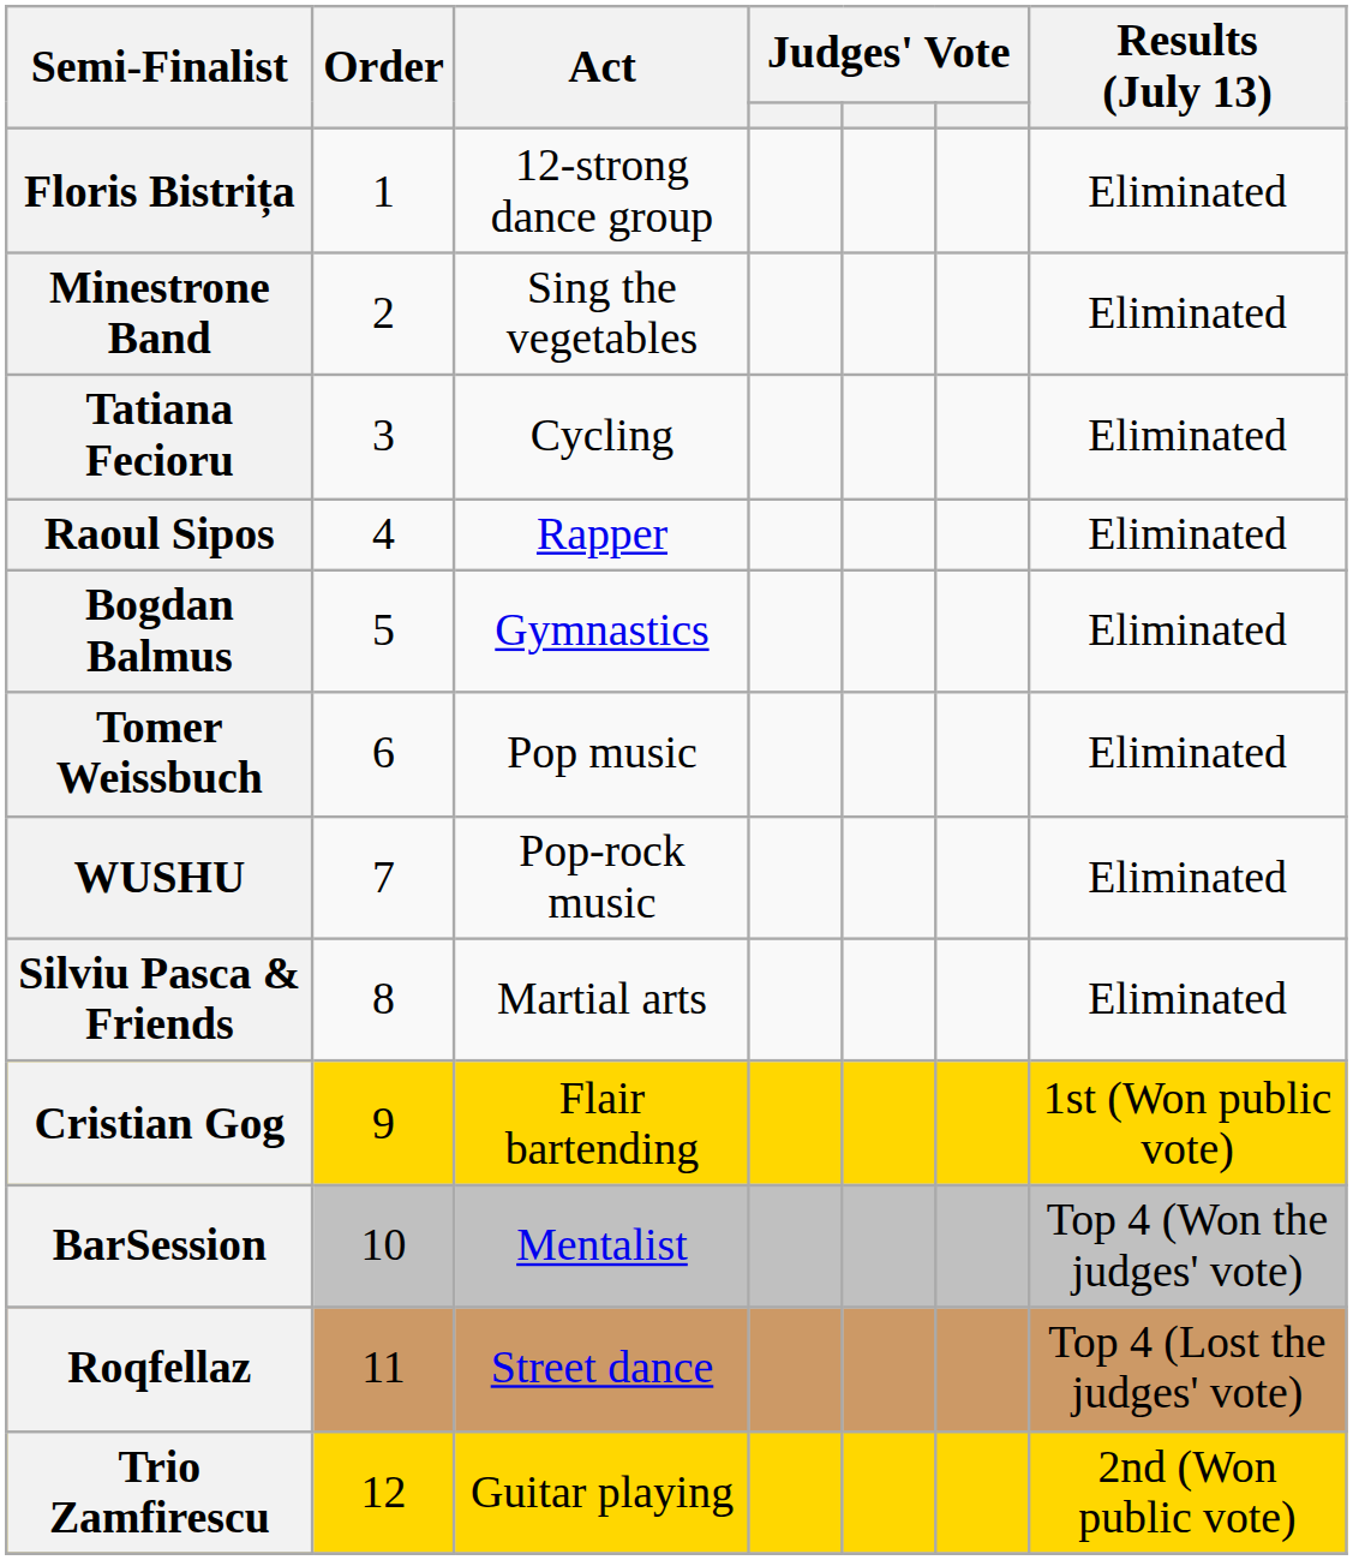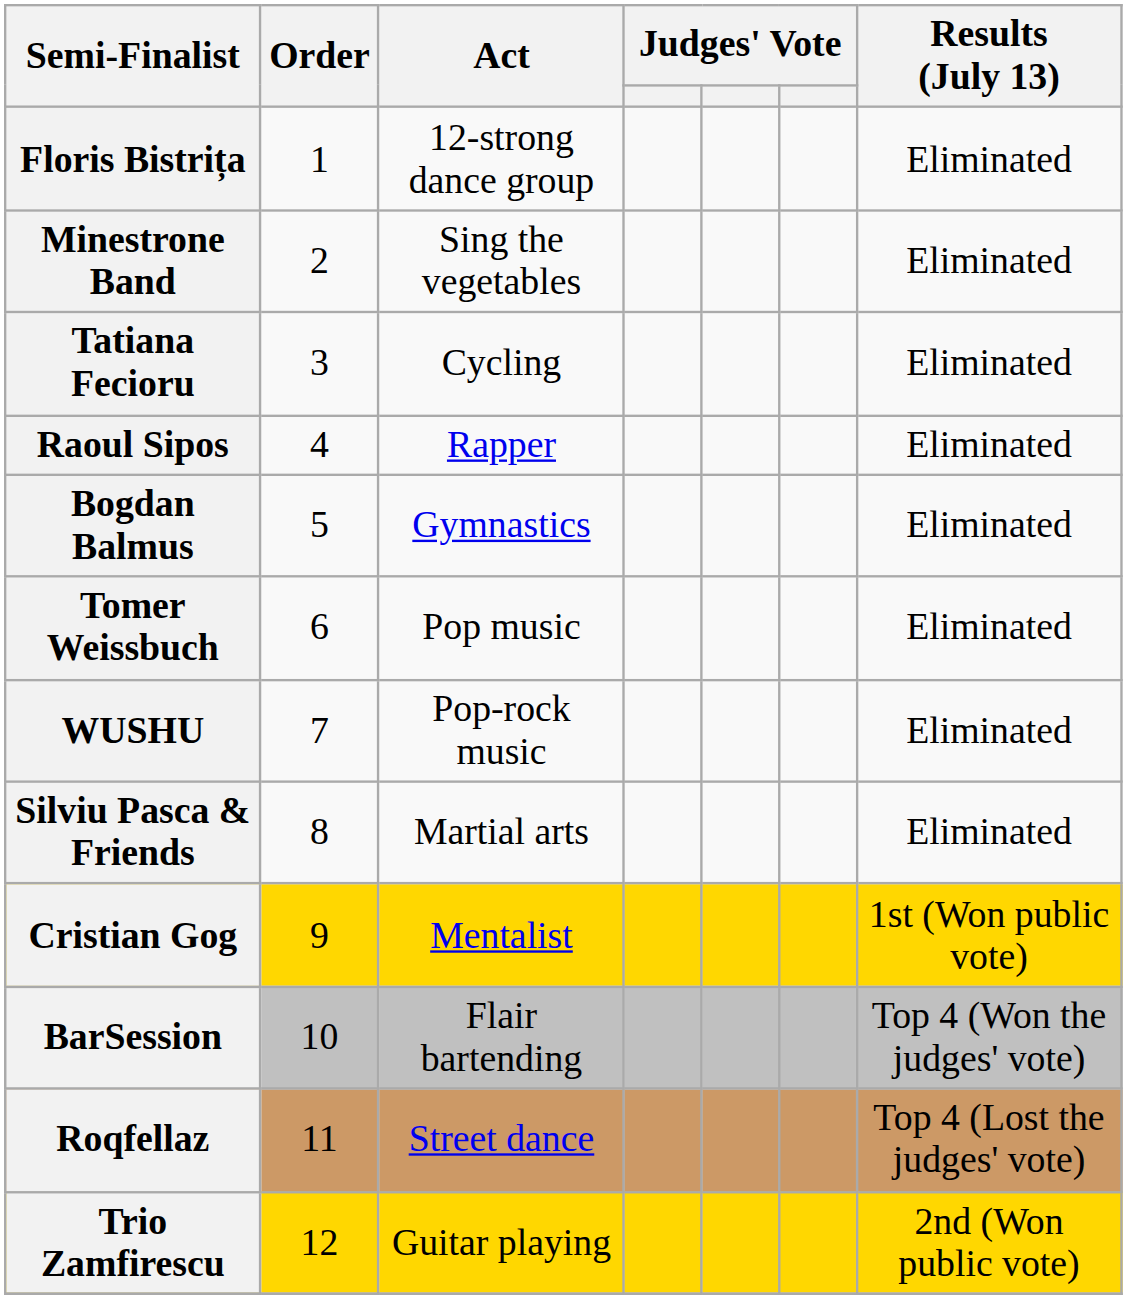Cristian Gog | Act: Flair bartending -> Mentalist
BarSession | Act: Mentalist -> Flair bartending
